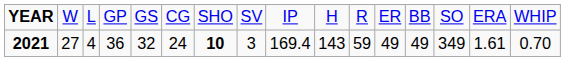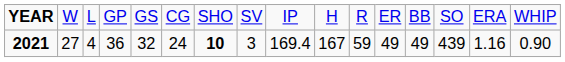2021 | column 10: 143 -> 167
2021 | column 14: 349 -> 439
2021 | column 15: 1.61 -> 1.16
2021 | column 16: 0.70 -> 0.90
